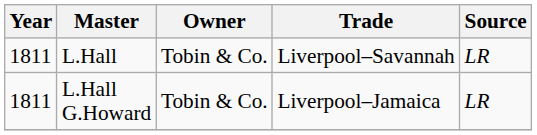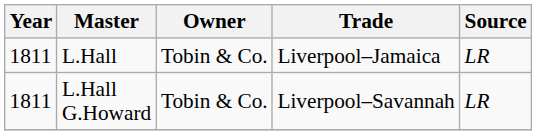L.Hall | Trade: Liverpool–Savannah -> Liverpool–Jamaica
L.Hall G.Howard | Trade: Liverpool–Jamaica -> Liverpool–Savannah
